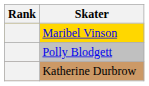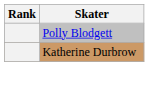- row: Maribel Vinson
